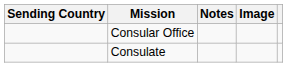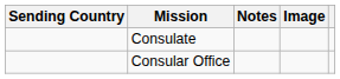rows swapped: Consular Office <-> Consulate
